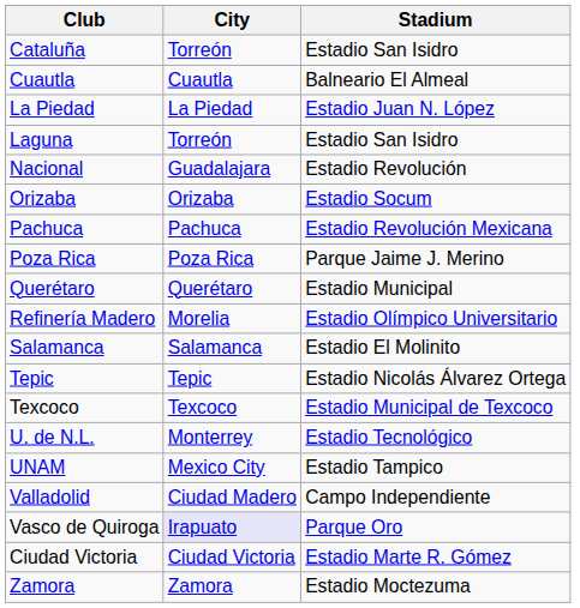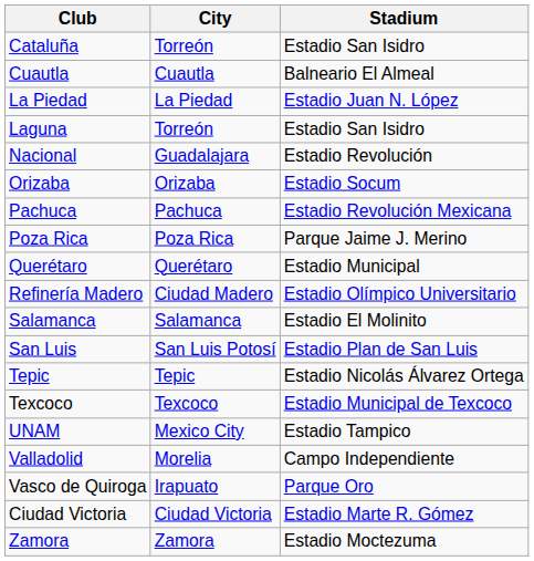Refinería Madero | City: Morelia -> Ciudad Madero
+ row: San Luis | San Luis Potosí | Estadio Plan de San Luis
- row: U. de N.L. | Monterrey | Estadio Tecnológico
Valladolid | City: Ciudad Madero -> Morelia
Vasco de Quiroga | City: lavender background -> no background
